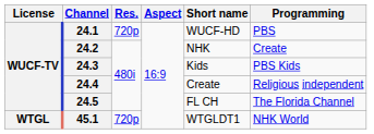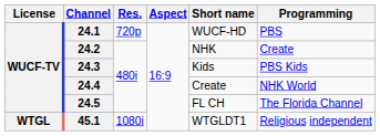24.4 | Programming: Religious independent -> NHK World
45.1 | Res.: 720p -> 1080i
45.1 | Programming: NHK World -> Religious independent
